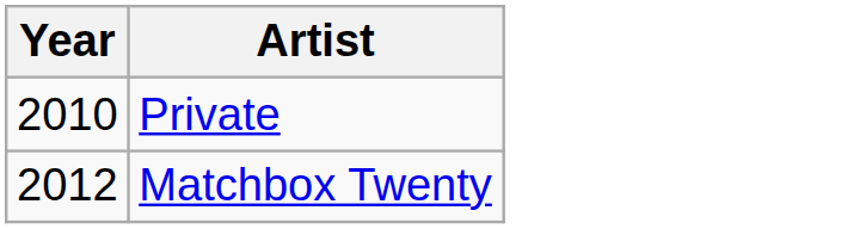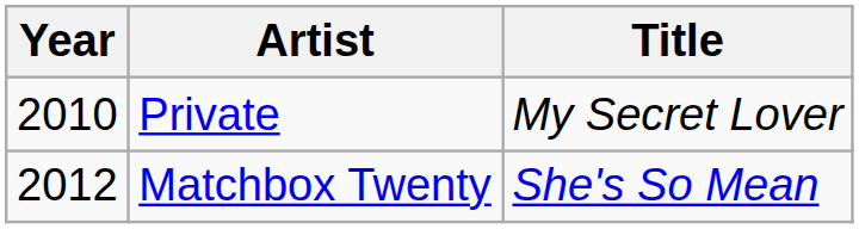+ column: Title | My Secret Lover | She's So Mean
